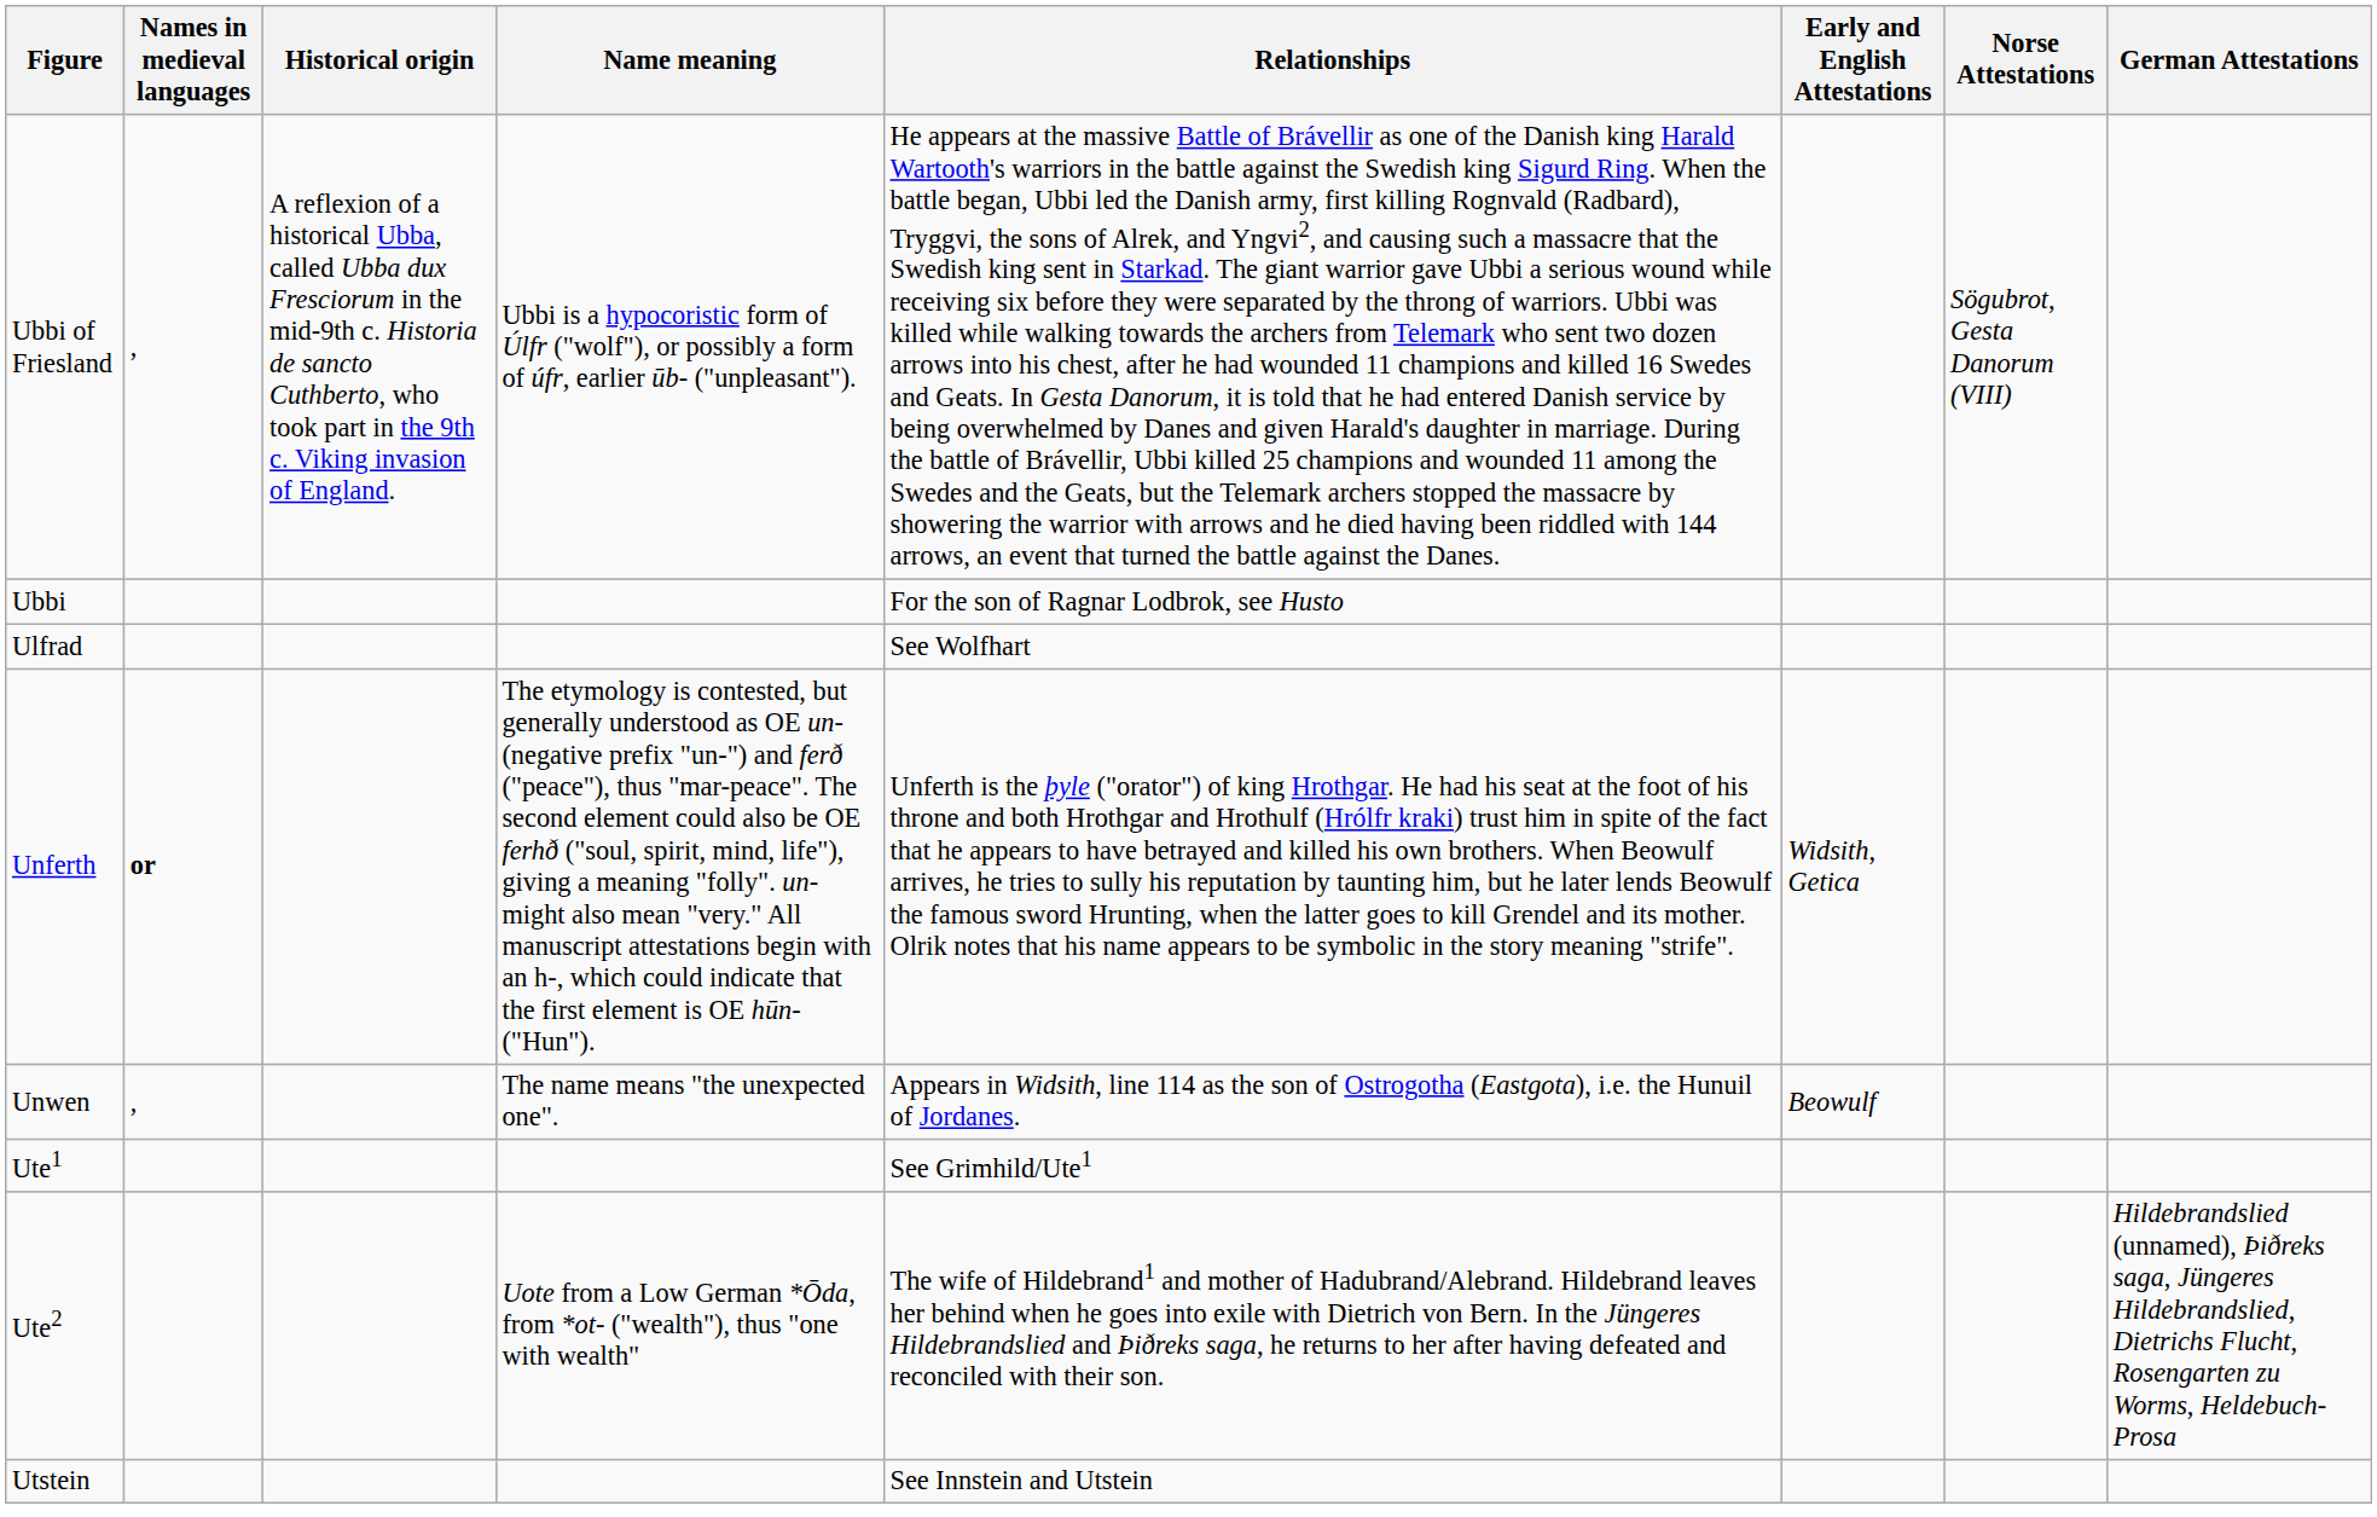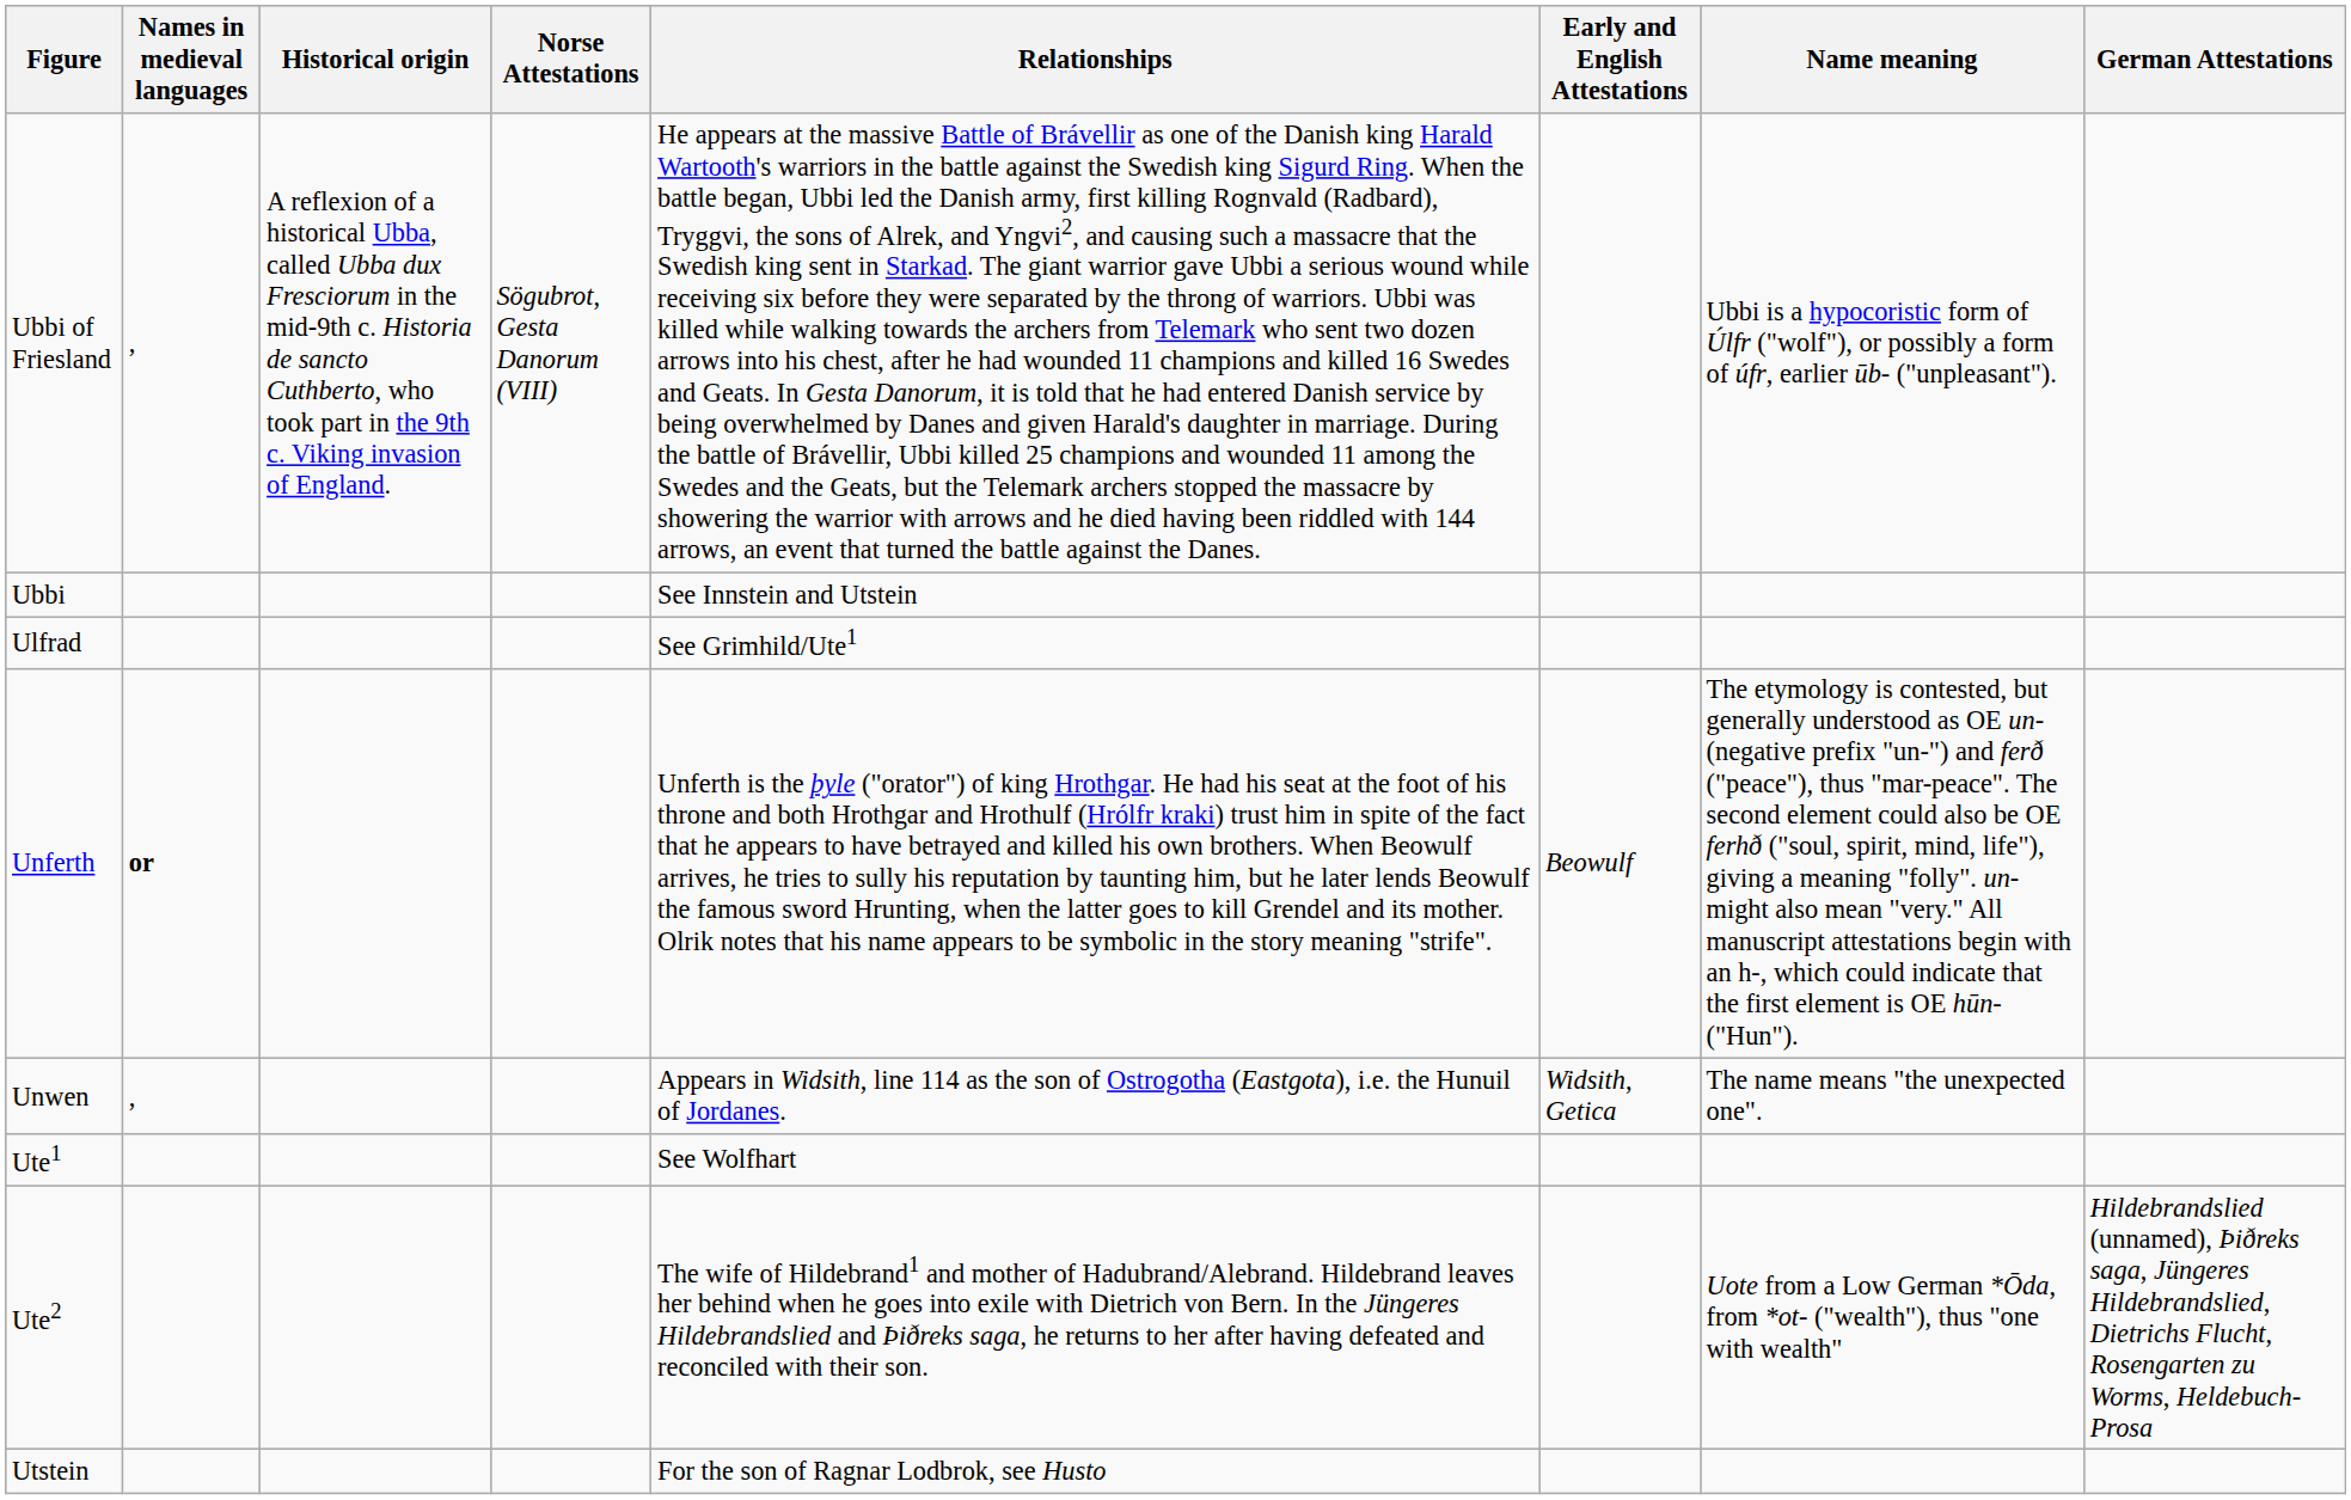columns swapped: Name meaning <-> Norse Attestations
Ubbi | Relationships: For the son of Ragnar Lodbrok, see Husto -> See Innstein and Utstein
Ulfrad | Relationships: See Wolfhart -> See Grimhild/Ute1
Unferth | Early and English Attestations: Widsith, Getica -> Beowulf
Unwen | Early and English Attestations: Beowulf -> Widsith, Getica
Ute1 | Relationships: See Grimhild/Ute1 -> See Wolfhart
Utstein | Relationships: See Innstein and Utstein -> For the son of Ragnar Lodbrok, see Husto
